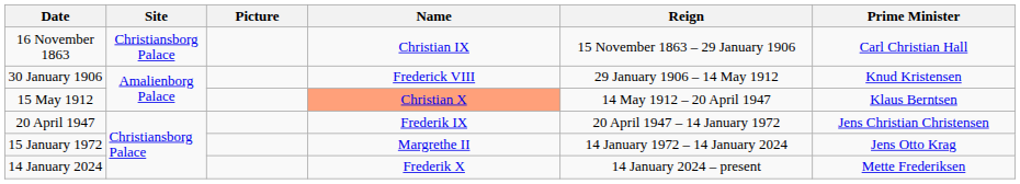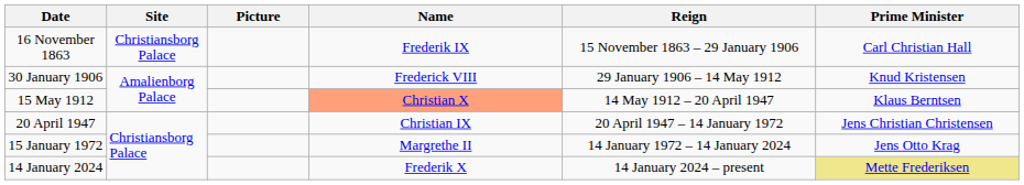16 November 1863 | Name: Christian IX -> Frederik IX
20 April 1947 | Name: Frederik IX -> Christian IX
14 January 2024 | Prime Minister: no background -> khaki background
